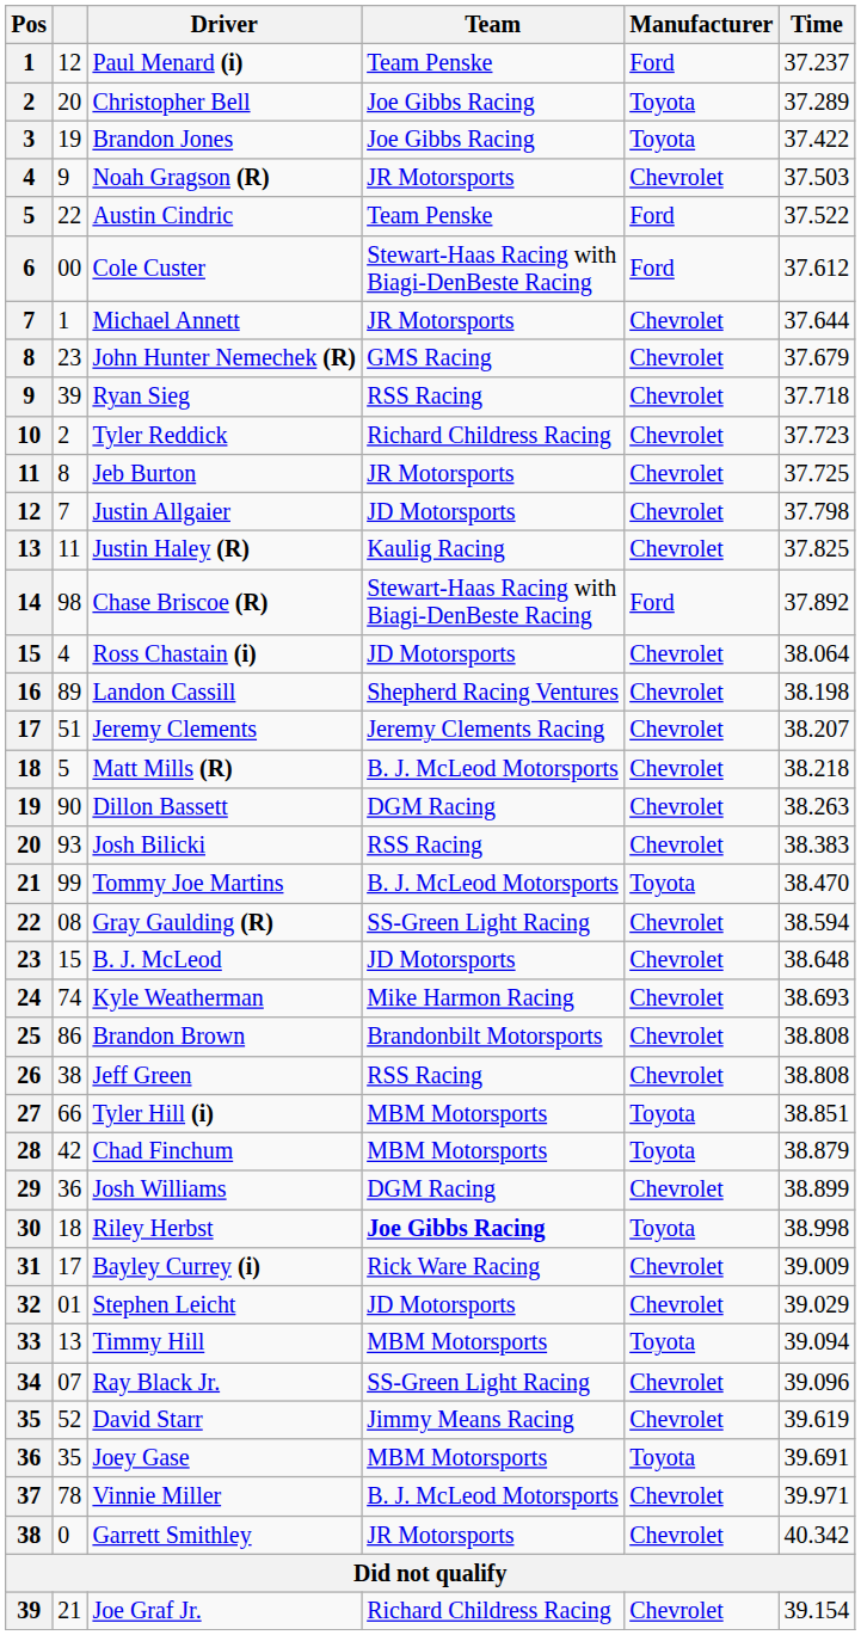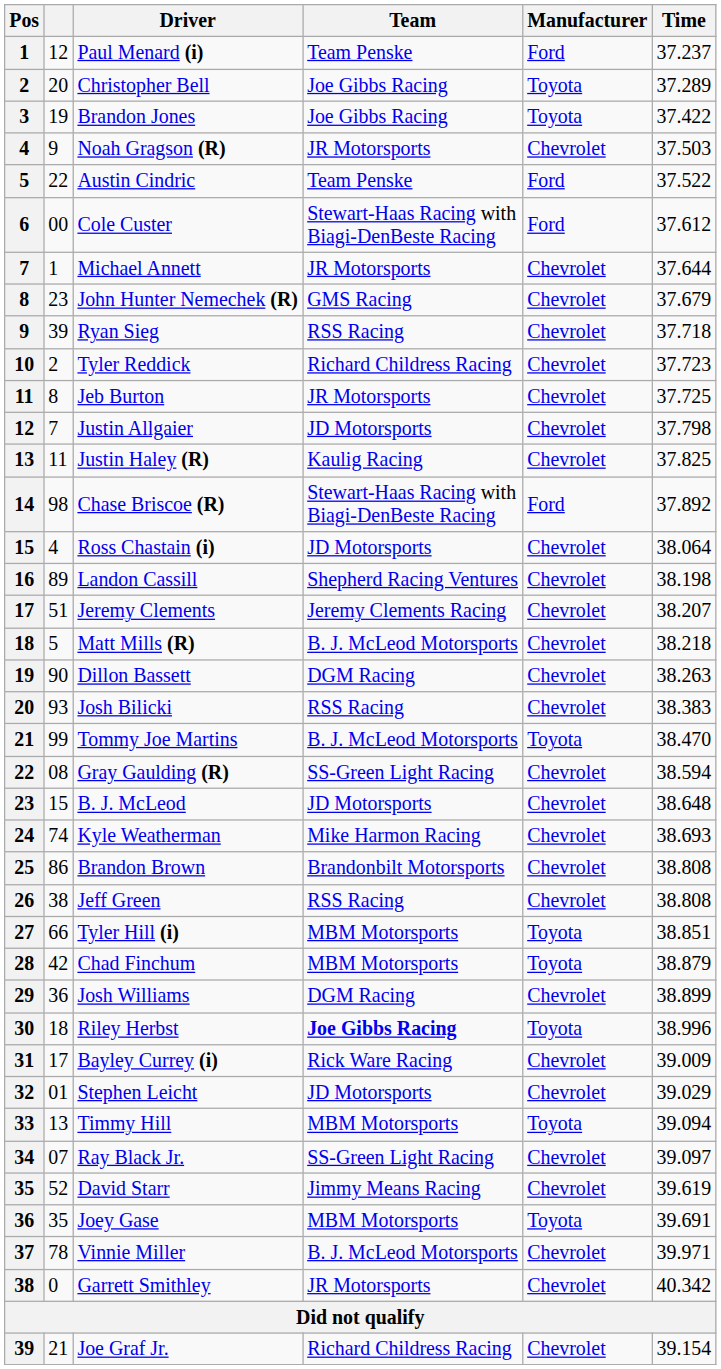Riley Herbst | Time: 38.998 -> 38.996
Ray Black Jr. | Time: 39.096 -> 39.097
